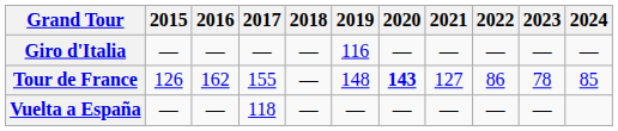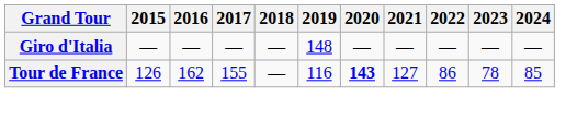Giro d'Italia | 2019: 116 -> 148
Tour de France | 2019: 148 -> 116
- row: Vuelta a España | — | — | 118 | — | — | — | — | — | —
